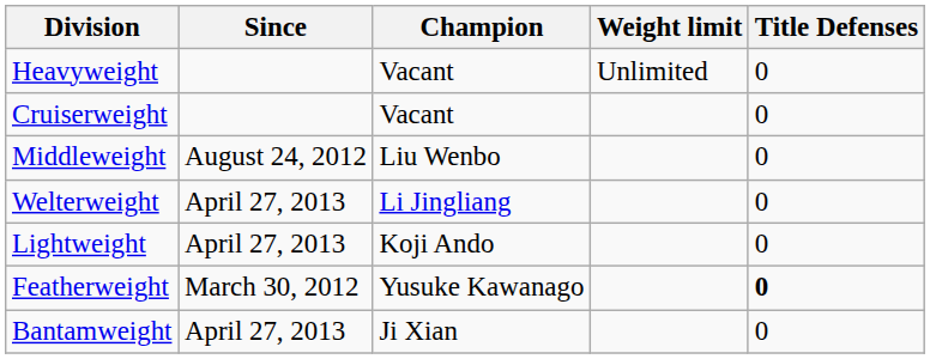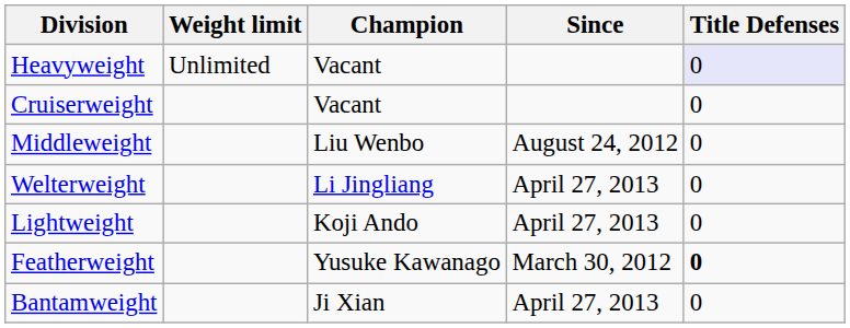columns swapped: Weight limit <-> Since
Heavyweight | Title Defenses: no background -> lavender background
